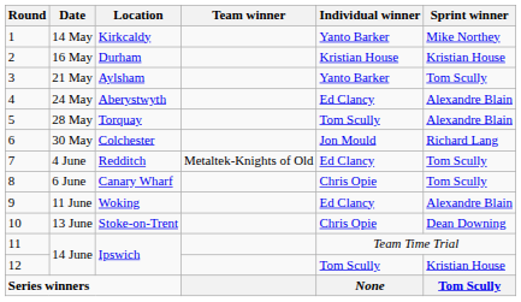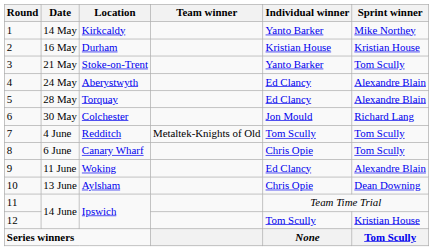21 May | Location: Aylsham -> Stoke-on-Trent
28 May | Individual winner: Tom Scully -> Ed Clancy
4 June | Individual winner: Ed Clancy -> Tom Scully
13 June | Location: Stoke-on-Trent -> Aylsham
